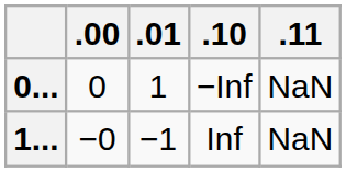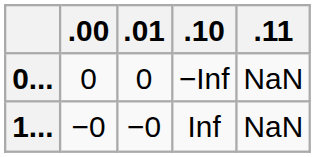0... | .01: 1 -> 0
1... | .01: −1 -> −0
